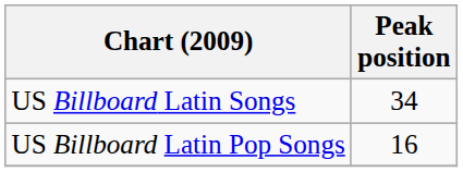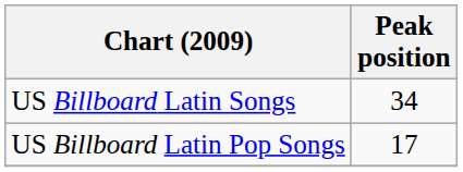US Billboard Latin Pop Songs | Peak position: 16 -> 17
